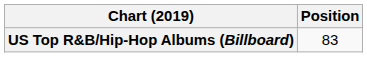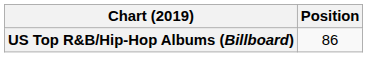US Top R&B/Hip-Hop Albums (Billboard) | Position: 83 -> 86
